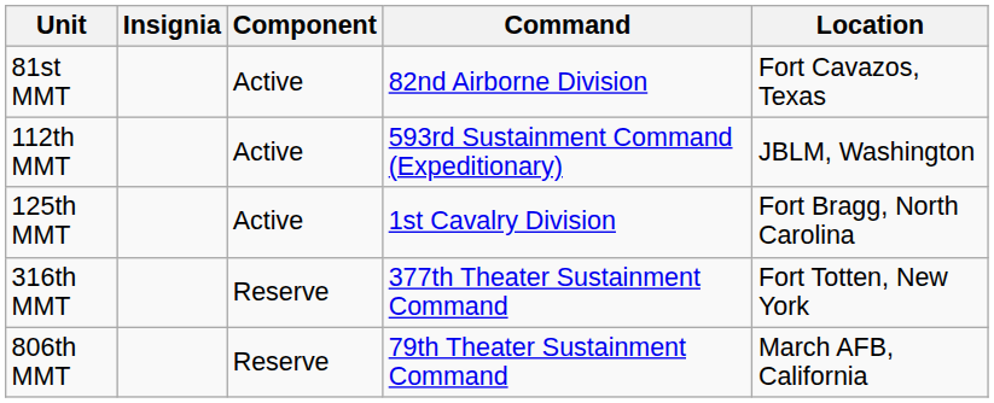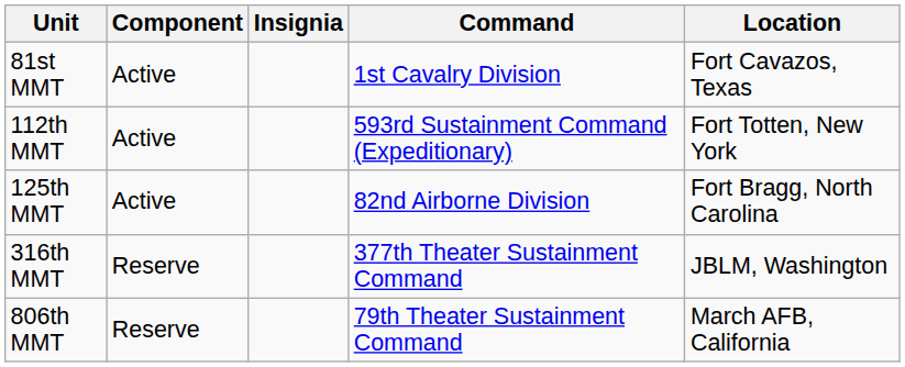columns swapped: Component <-> Insignia
81st MMT | Command: 82nd Airborne Division -> 1st Cavalry Division
112th MMT | Location: JBLM, Washington -> Fort Totten, New York
125th MMT | Command: 1st Cavalry Division -> 82nd Airborne Division
316th MMT | Location: Fort Totten, New York -> JBLM, Washington
